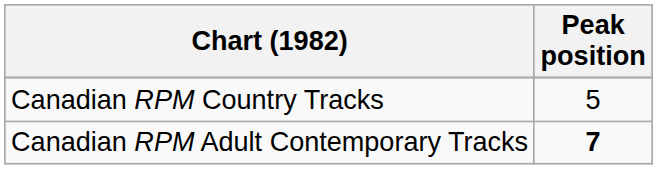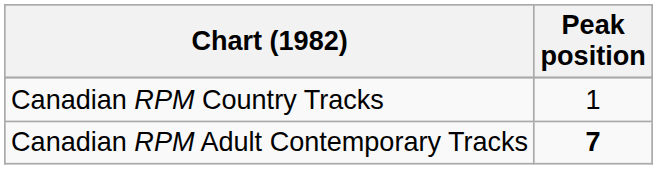Canadian RPM Country Tracks | Peak position: 5 -> 1
